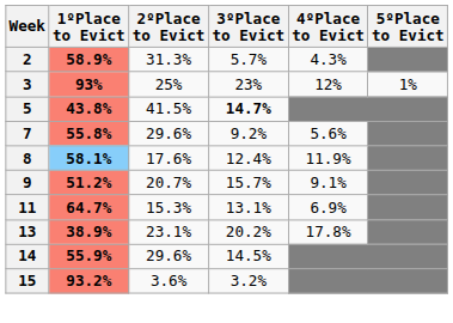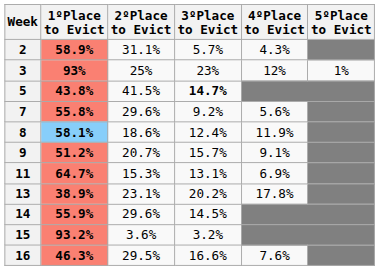2 | 2ºPlace to Evict: 31.3% -> 31.1%
8 | 2ºPlace to Evict: 17.6% -> 18.6%
+ row: 16 | 46.3% | 29.5% | 16.6% | 7.6%
